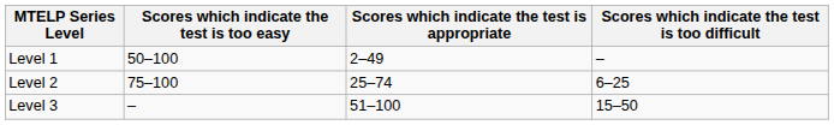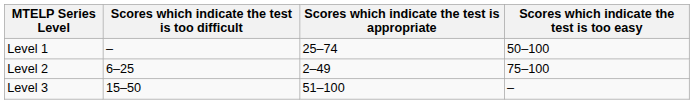columns swapped: Scores which indicate the test is too difficult <-> Scores which indicate the test is too easy
Level 1 | Scores which indicate the test is appropriate: 2–49 -> 25–74
Level 2 | Scores which indicate the test is appropriate: 25–74 -> 2–49
